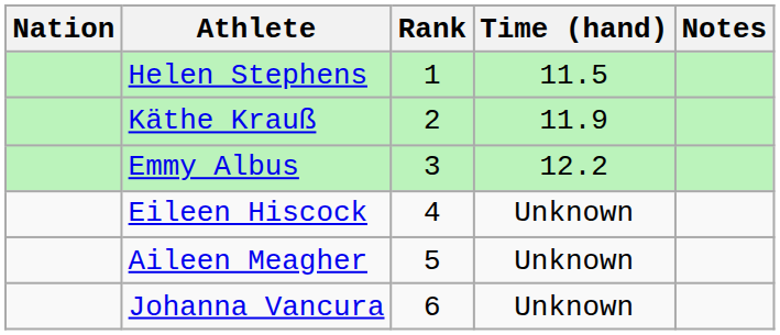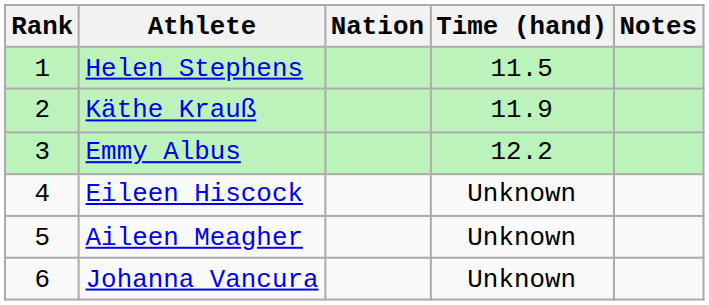columns swapped: Rank <-> Nation
